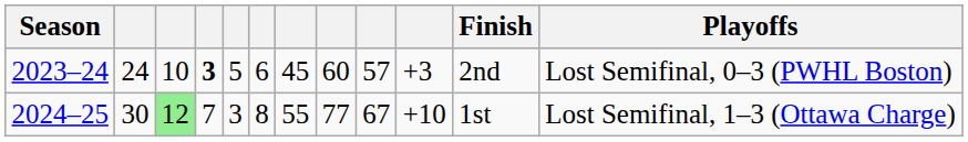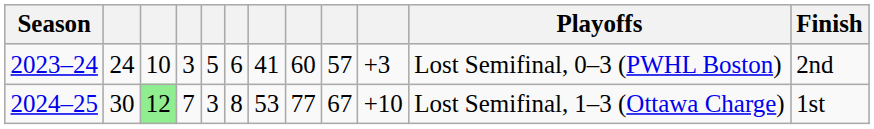columns swapped: Finish <-> Playoffs
2023–24 | column 4: bold -> normal
2023–24 | column 7: 45 -> 41
2024–25 | column 7: 55 -> 53
